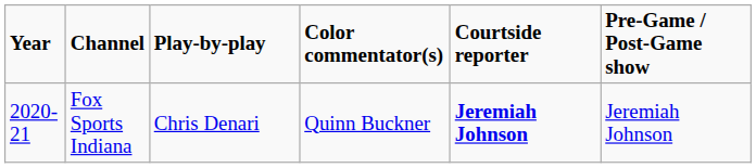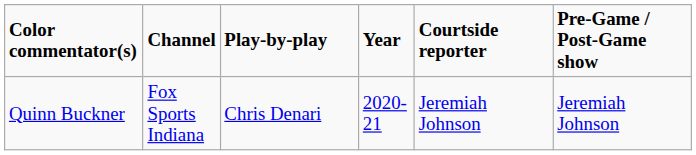columns swapped: Year <-> Color commentator(s)
Fox Sports Indiana | Courtside reporter: bold -> normal
